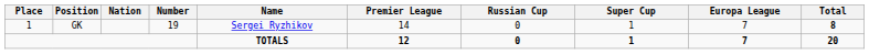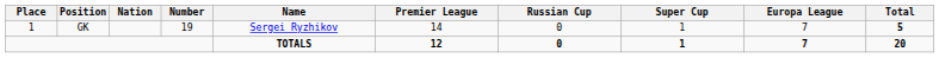GK | Total: 8 -> 5
